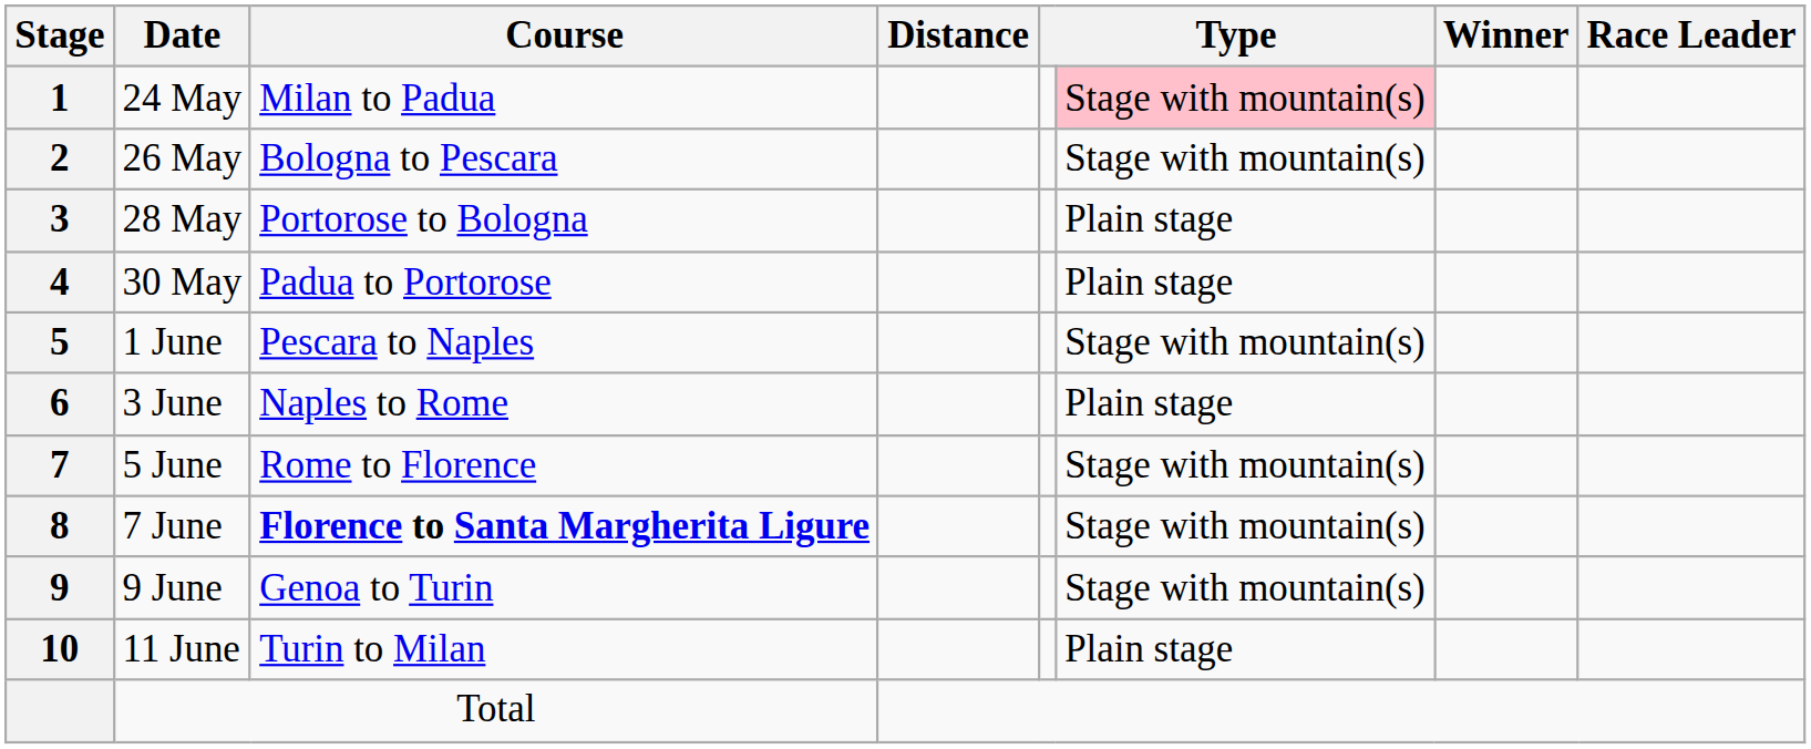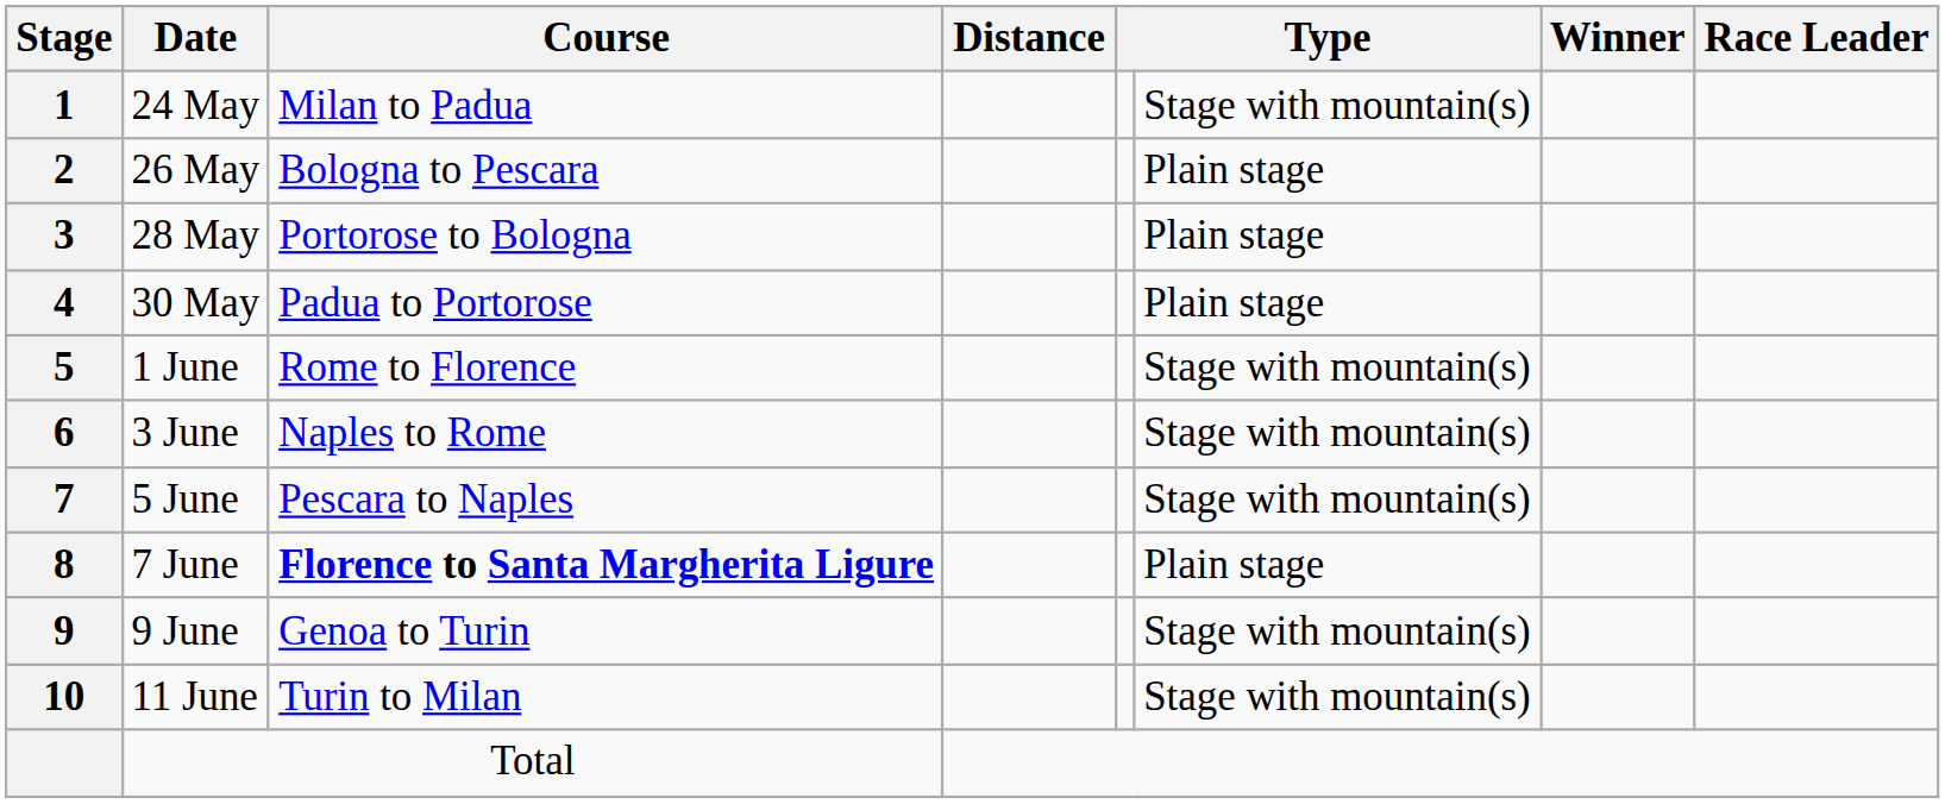24 May | column 6: pink background -> no background
26 May | column 6: Stage with mountain(s) -> Plain stage
1 June | Course: Pescara to Naples -> Rome to Florence
3 June | column 6: Plain stage -> Stage with mountain(s)
5 June | Course: Rome to Florence -> Pescara to Naples
7 June | column 6: Stage with mountain(s) -> Plain stage
11 June | column 6: Plain stage -> Stage with mountain(s)
